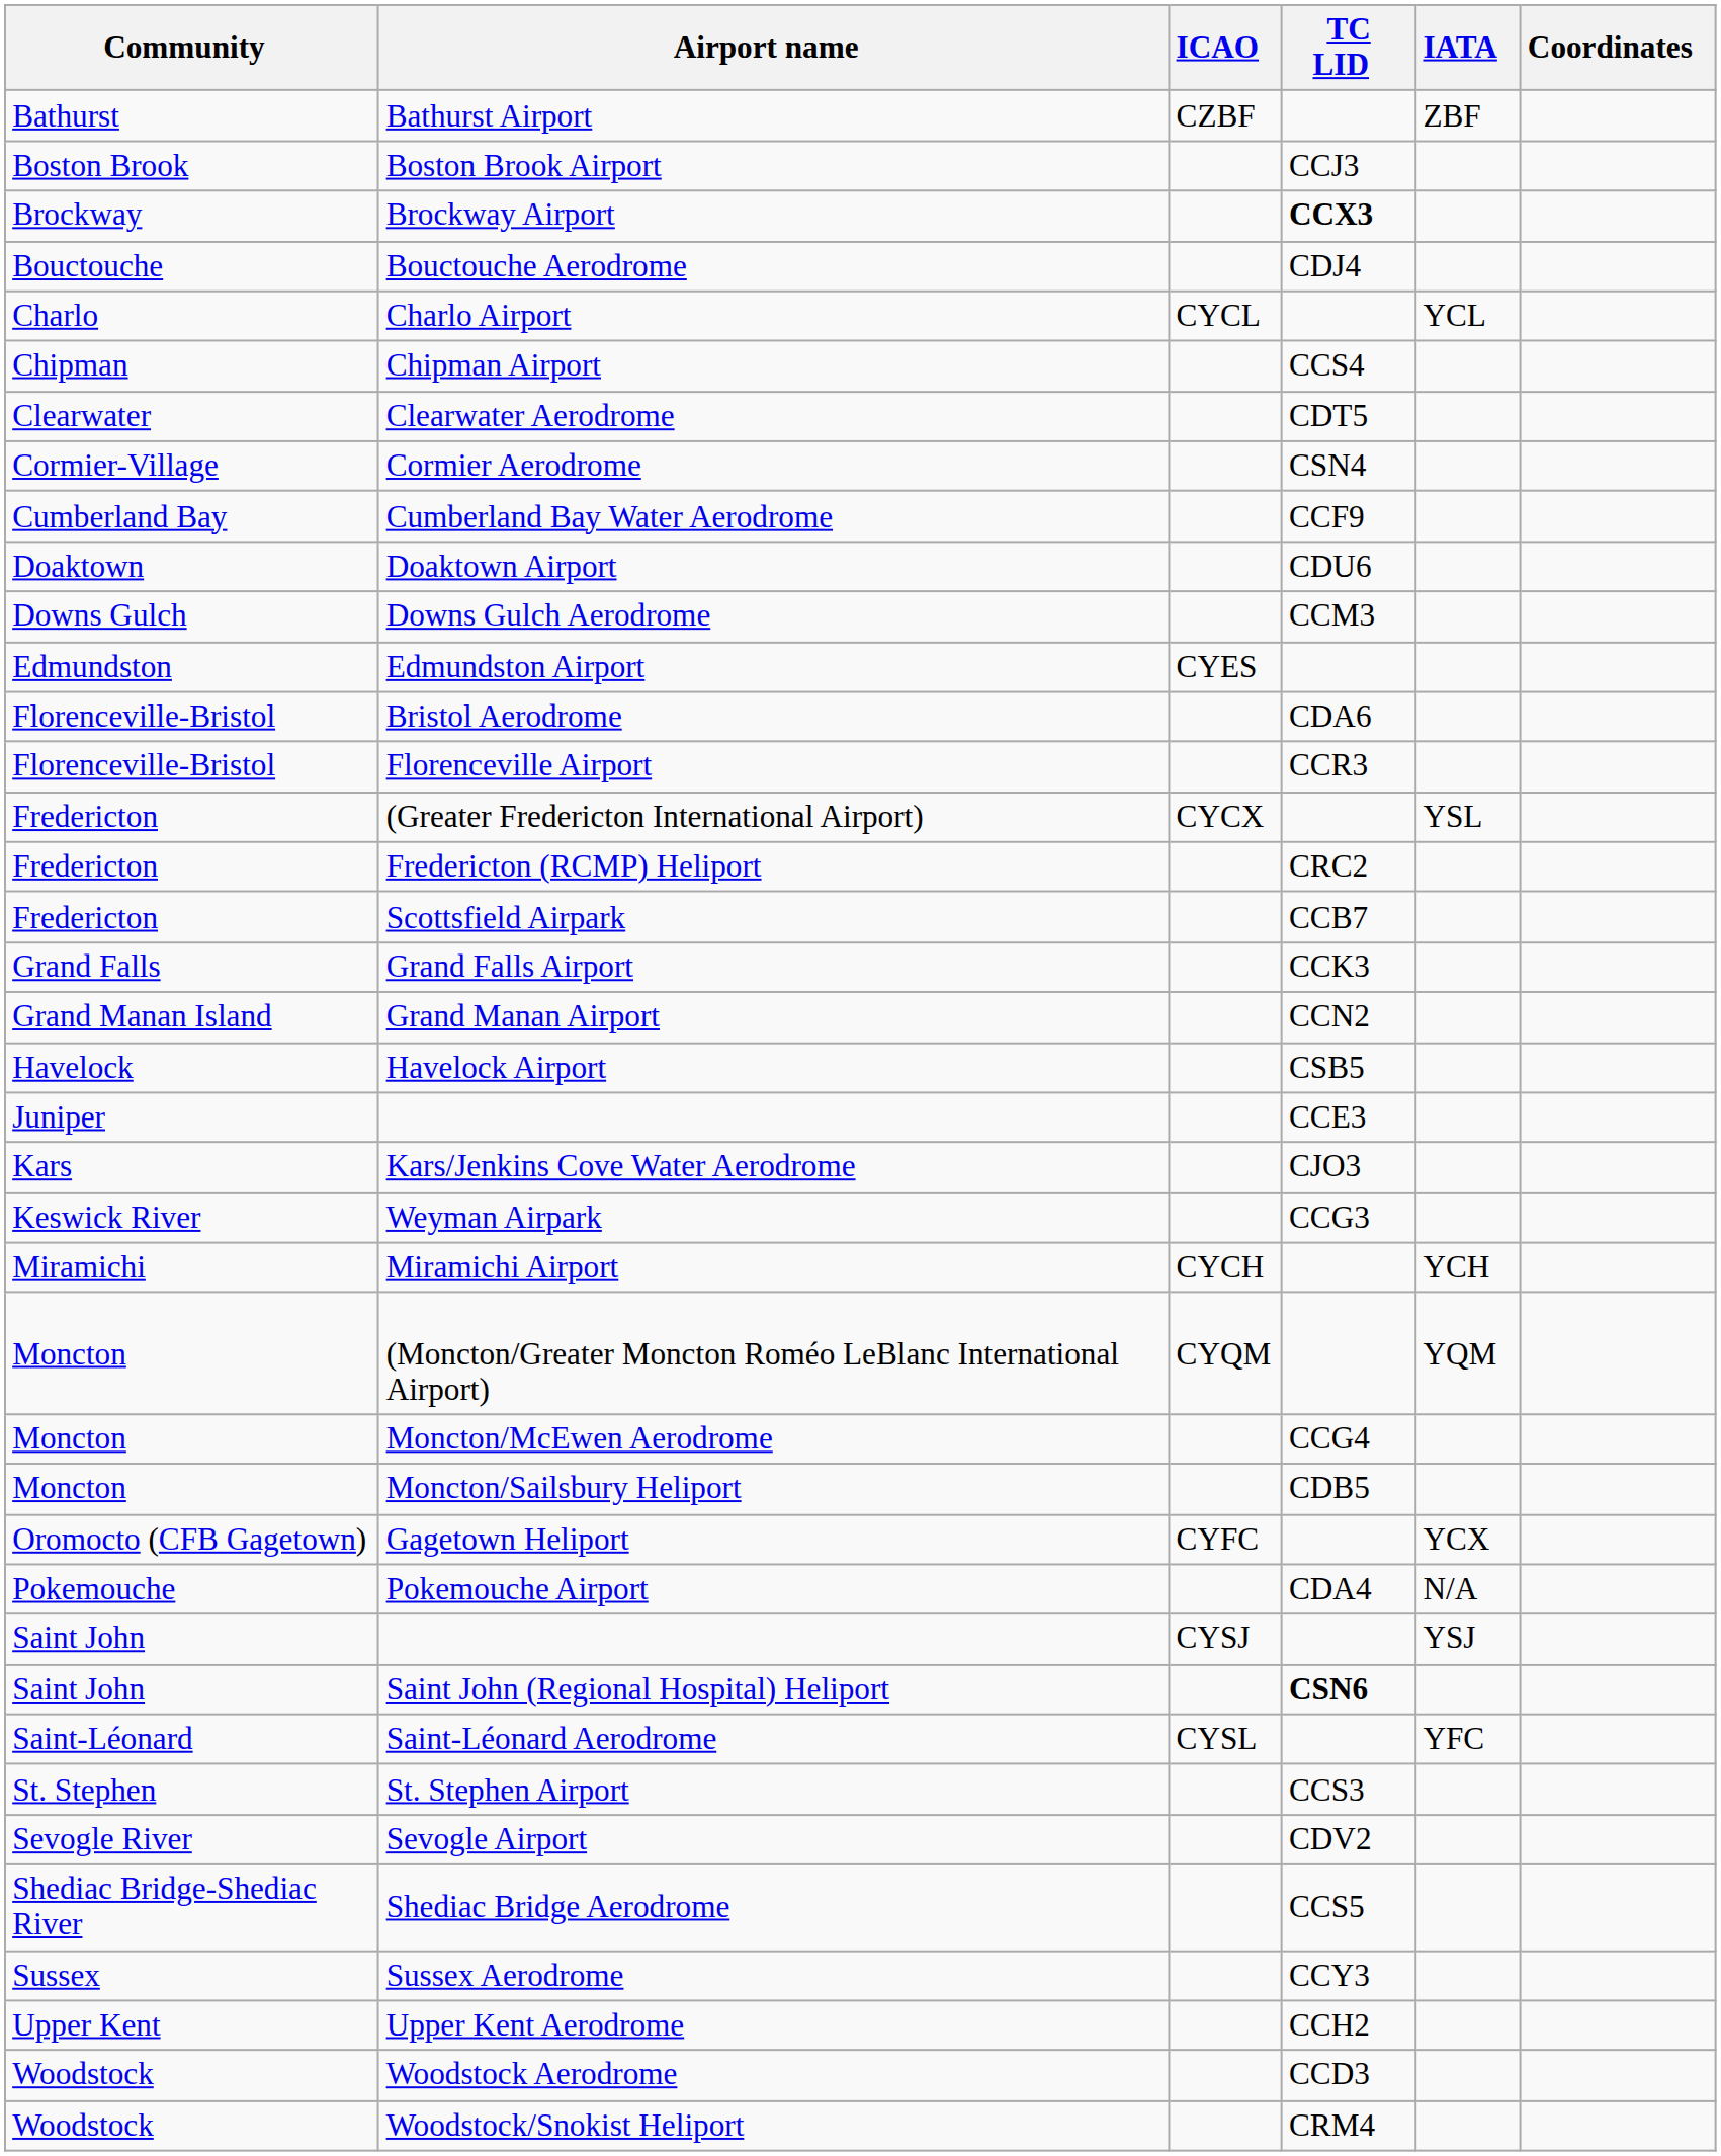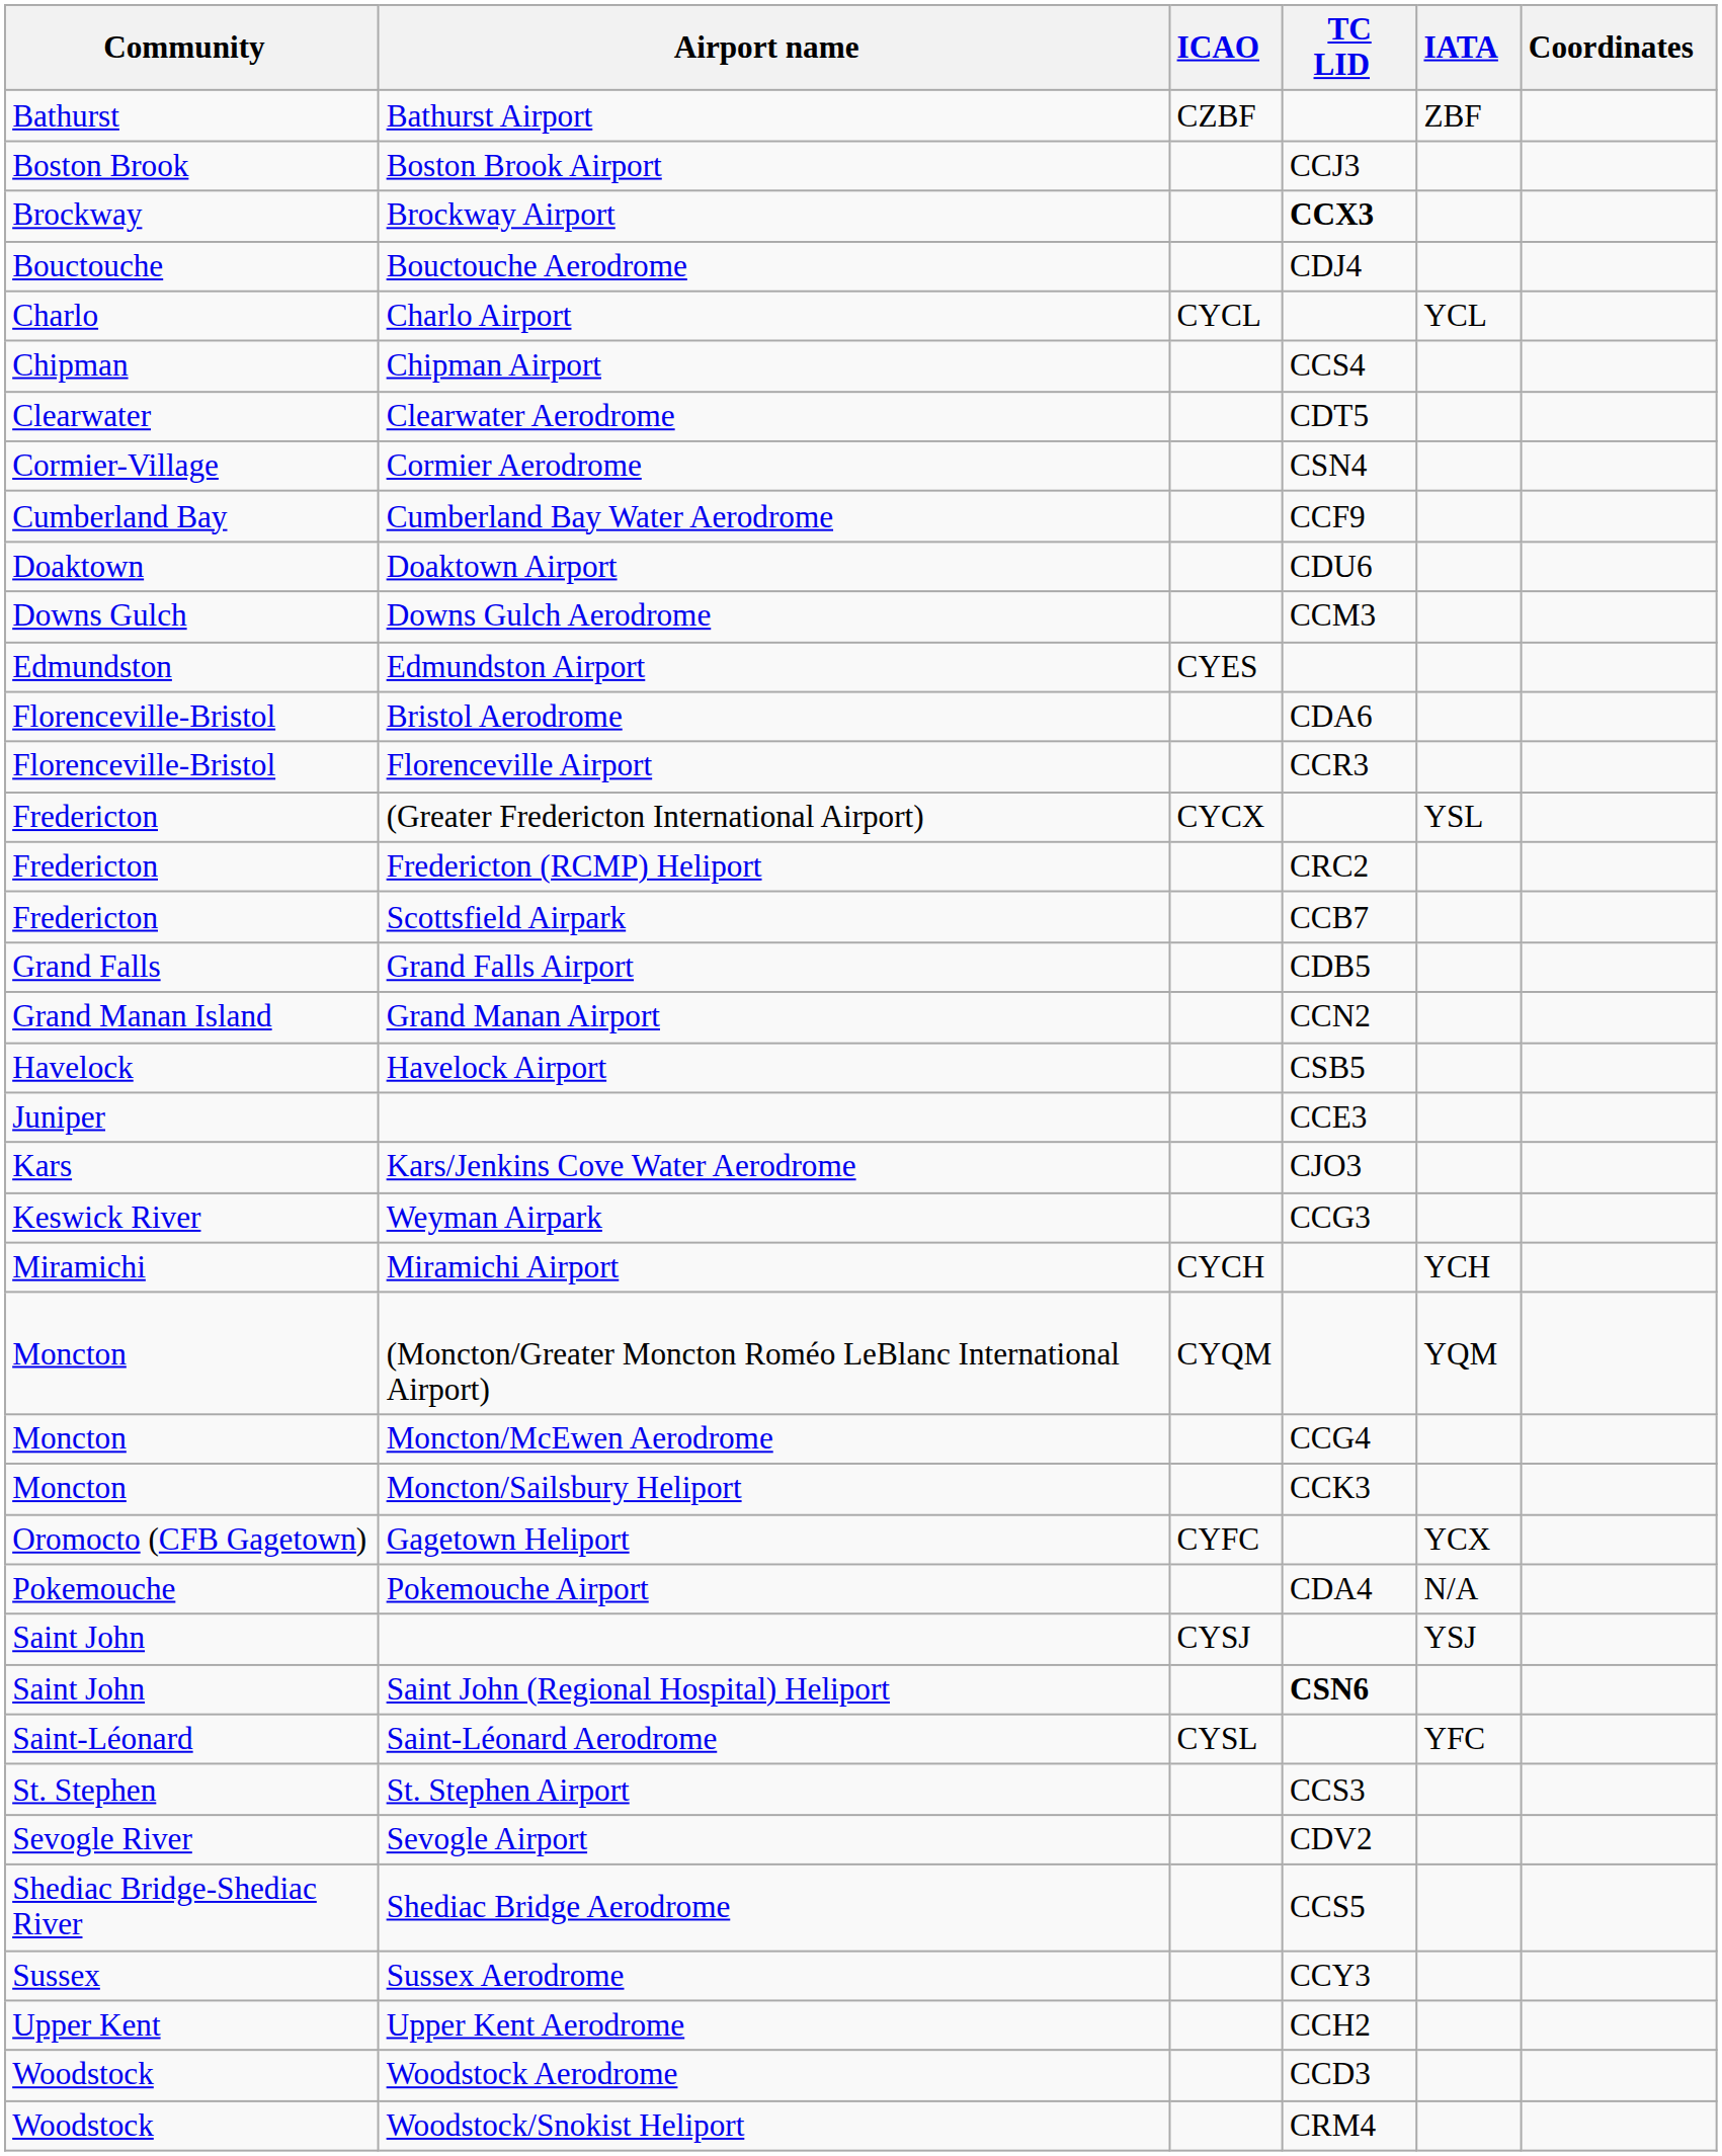Grand Falls Airport | TC LID: CCK3 -> CDB5
Moncton/Sailsbury Heliport | TC LID: CDB5 -> CCK3
